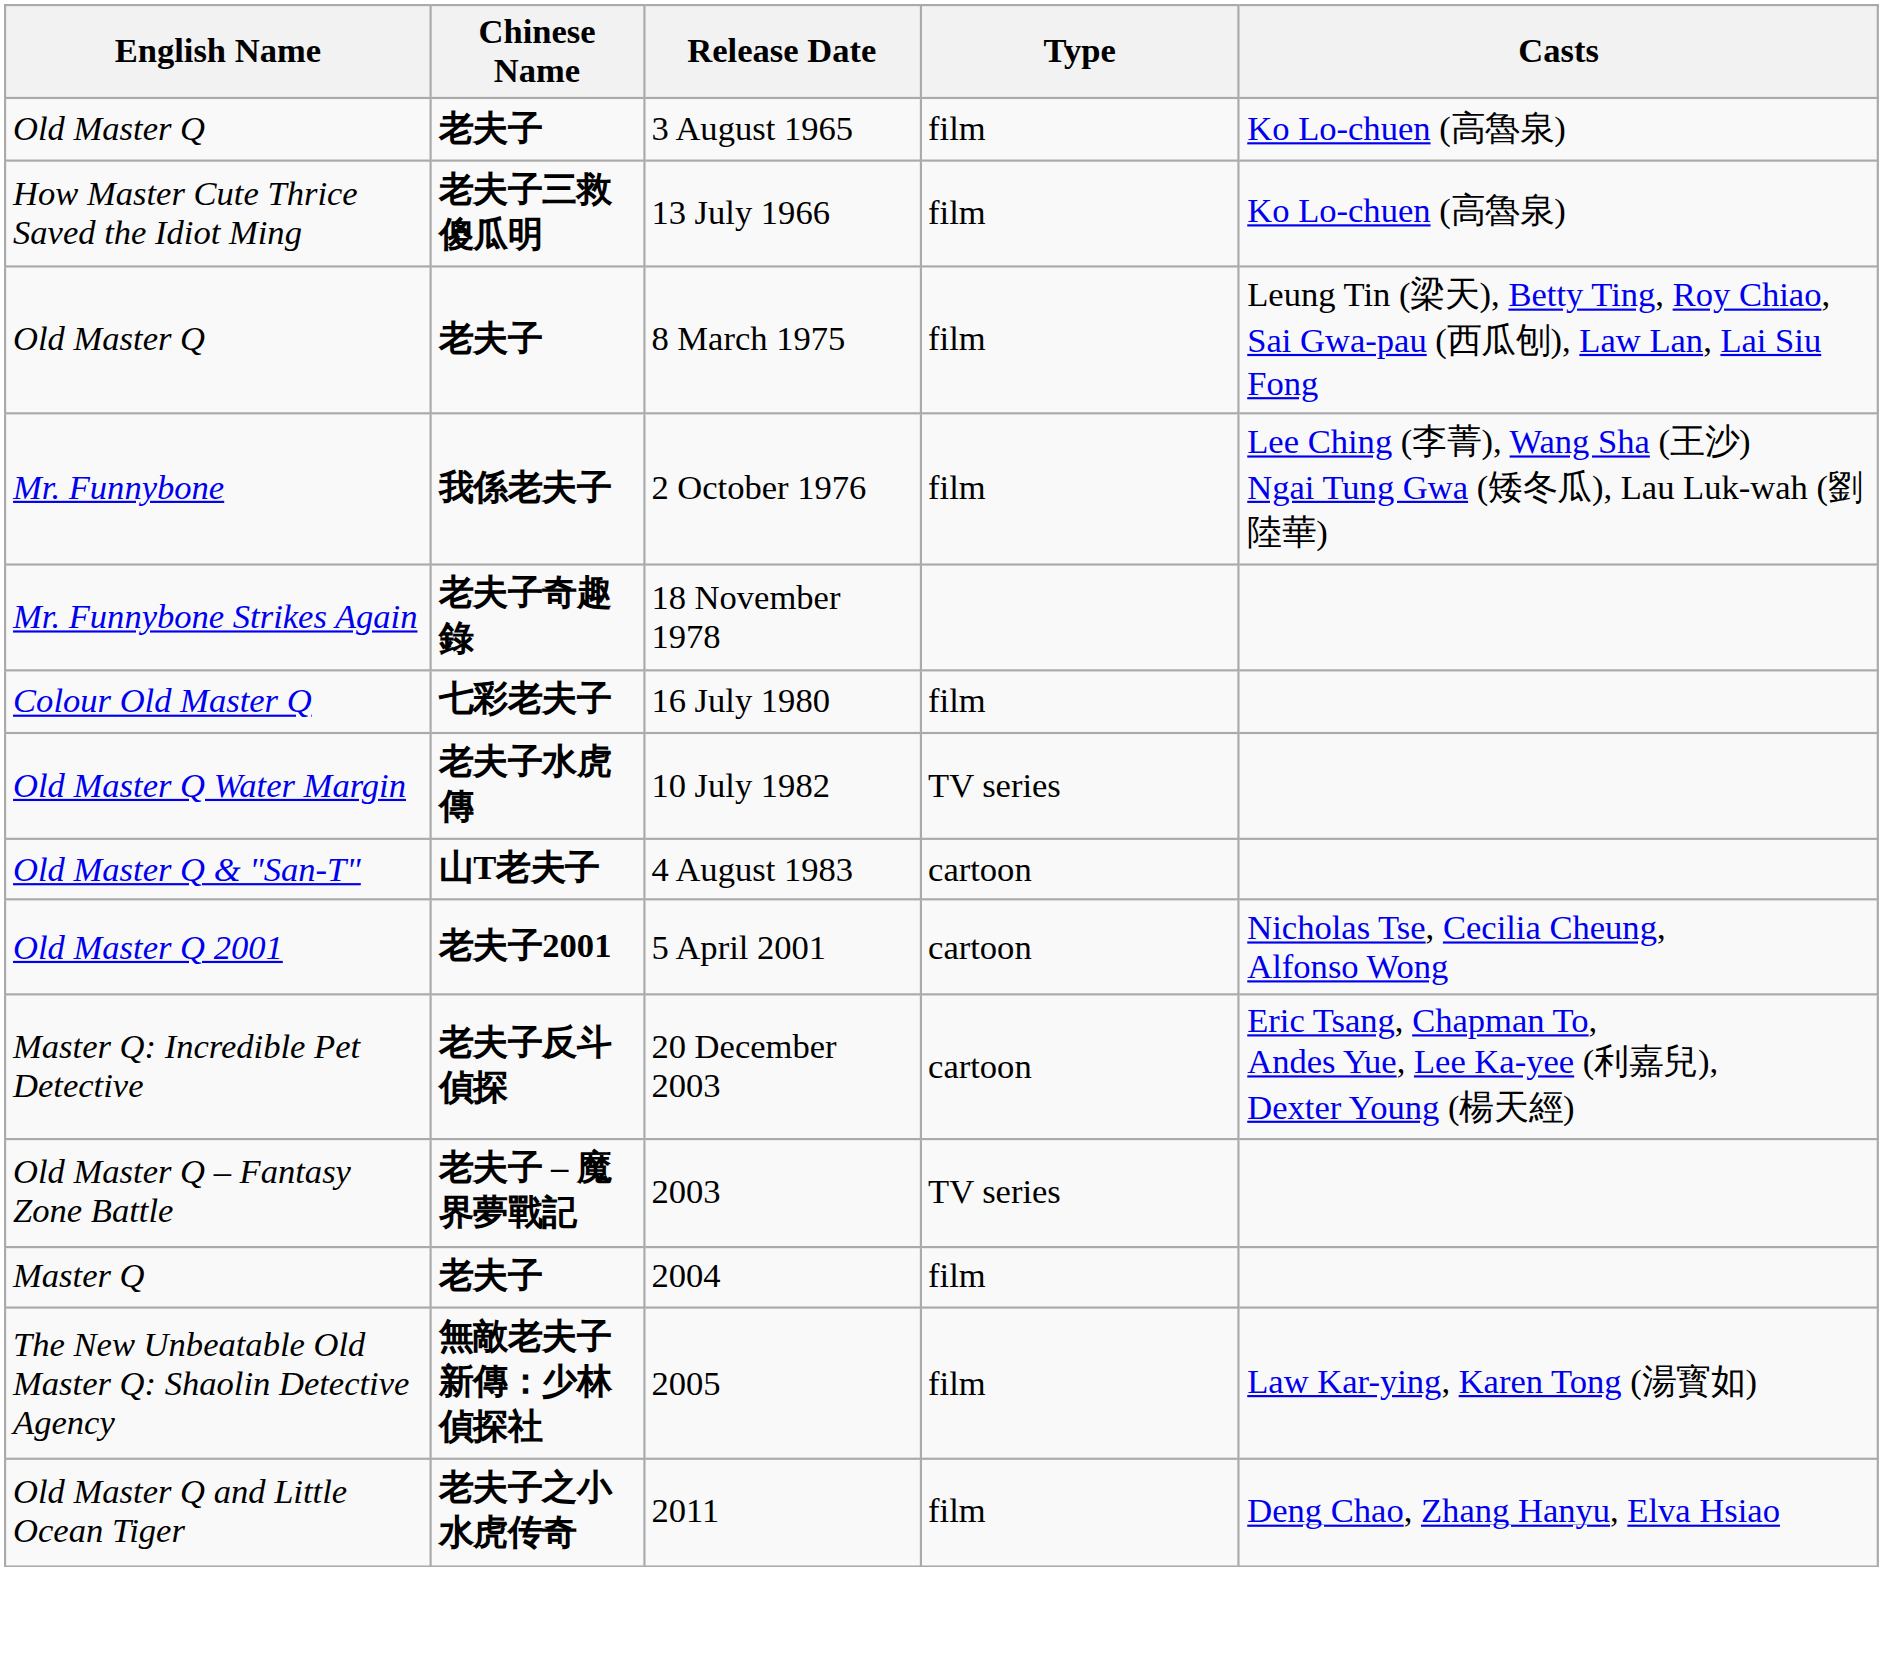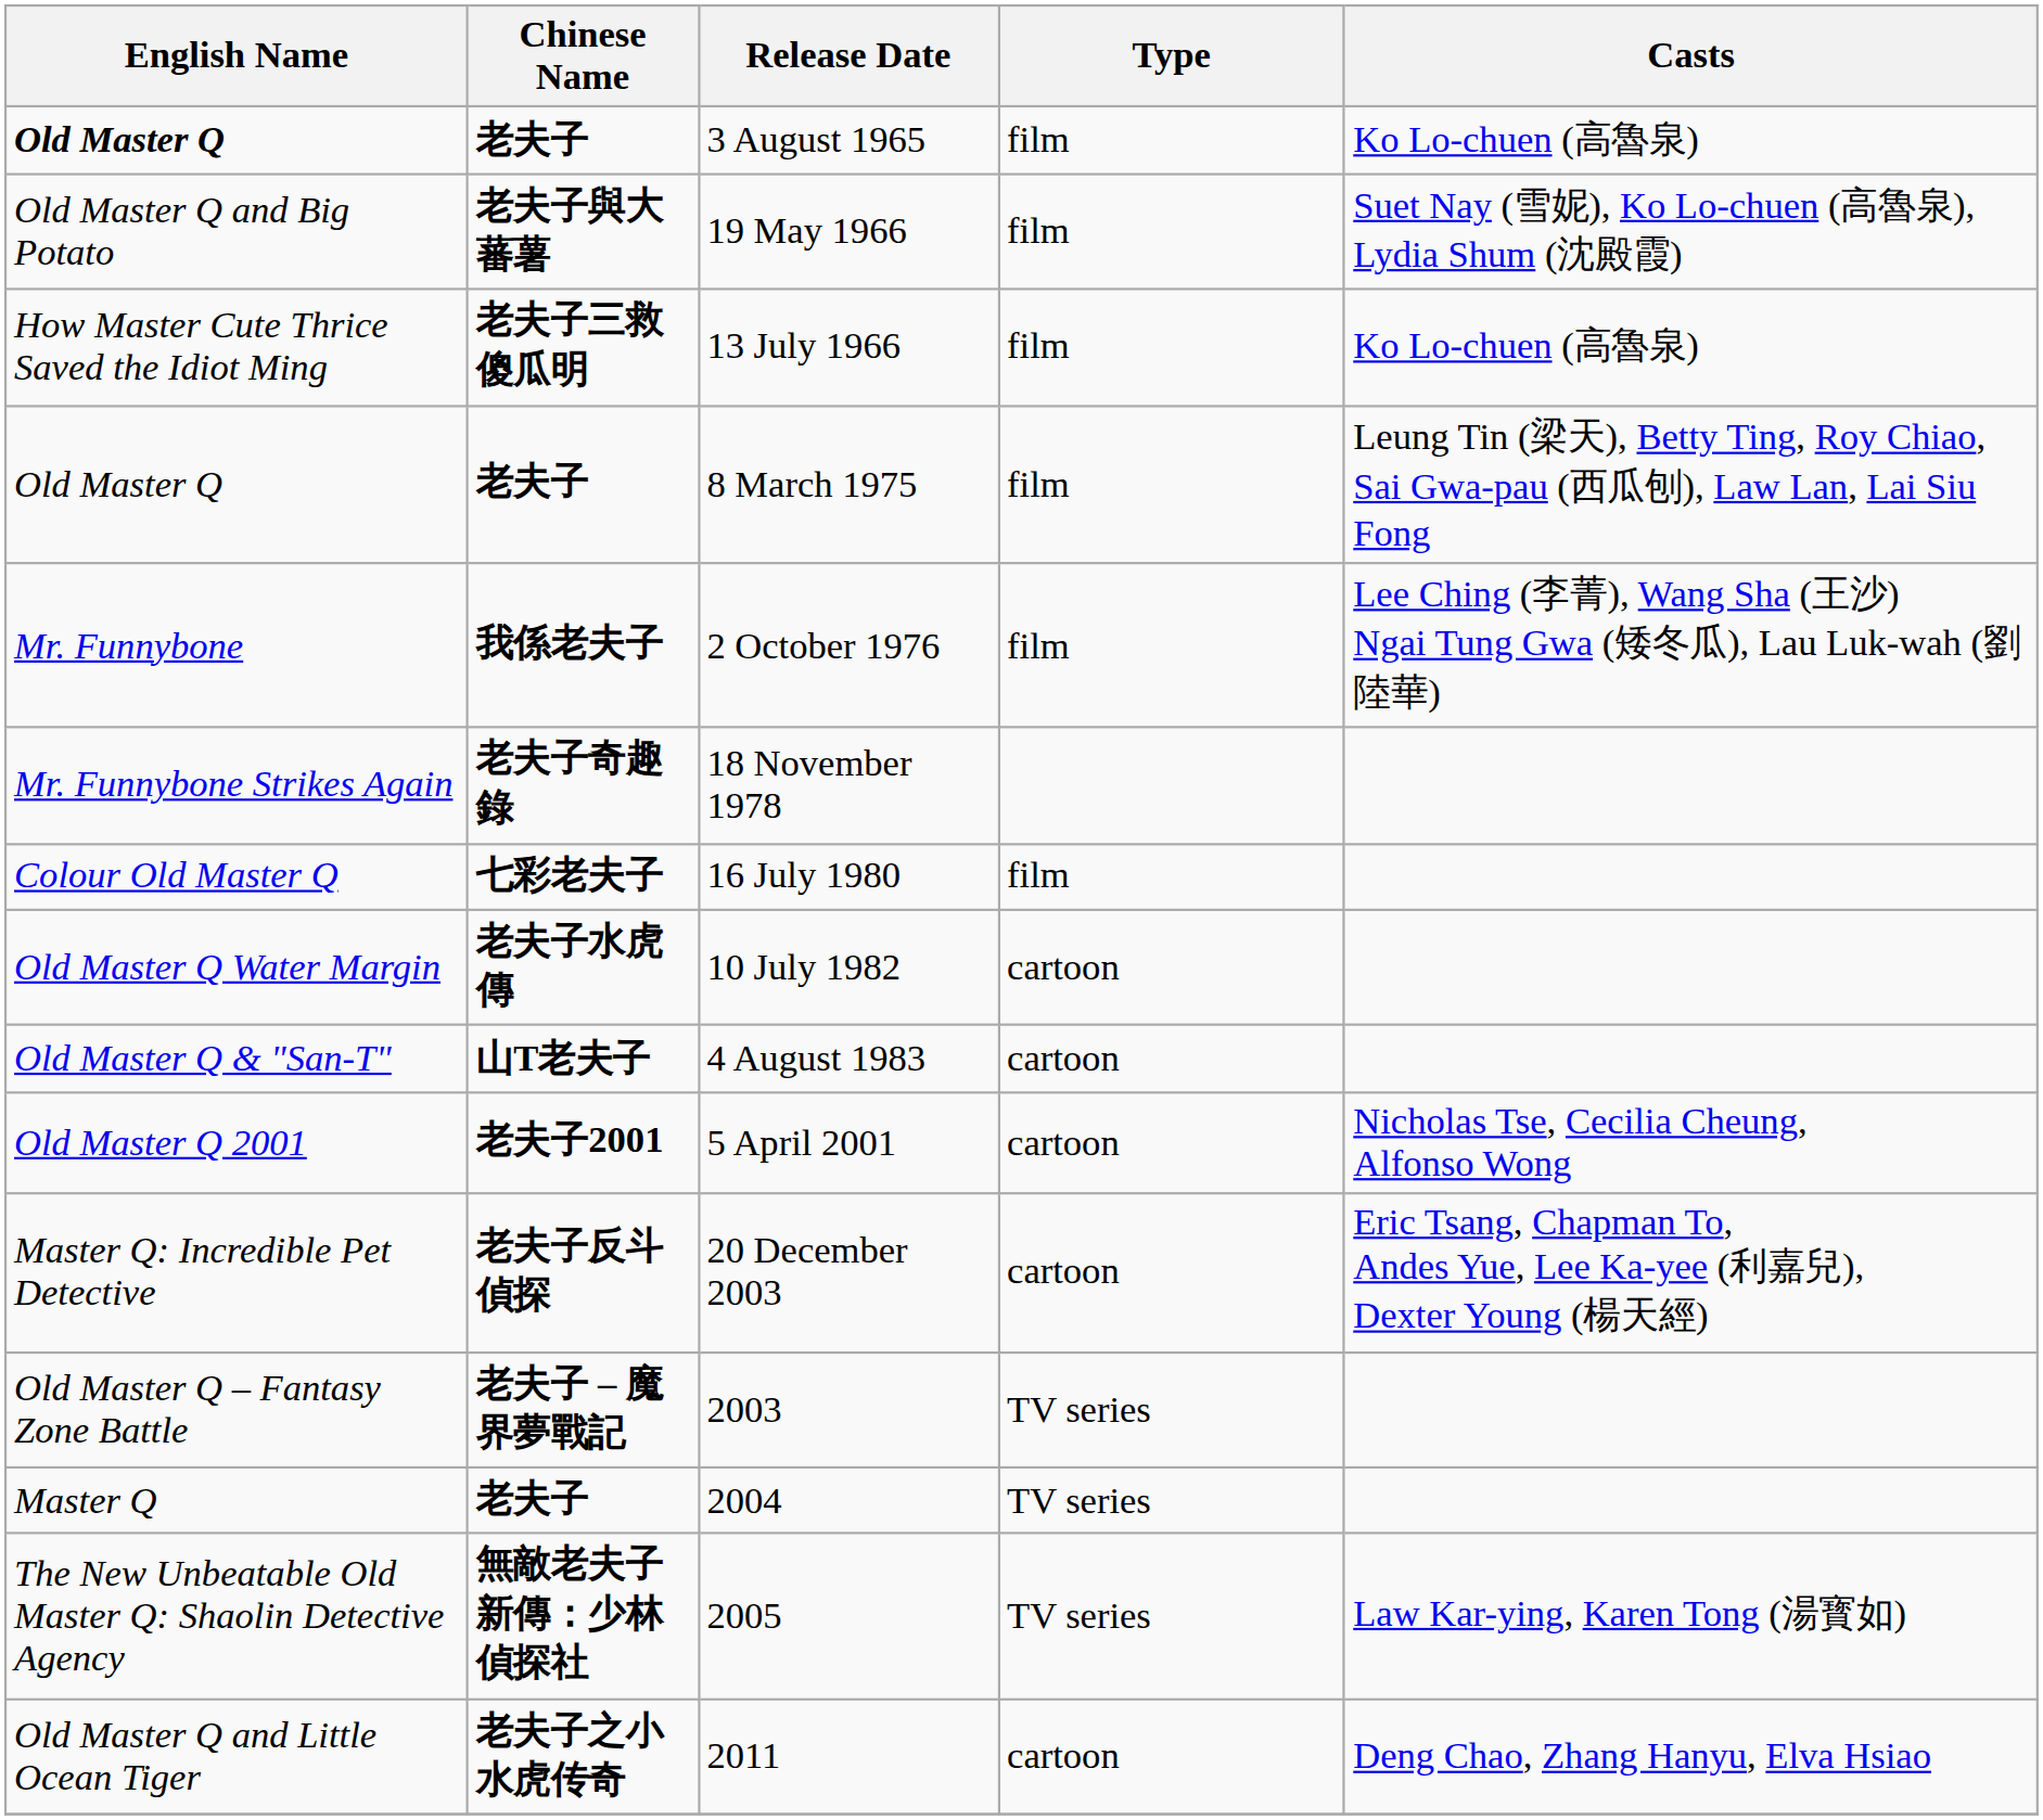3 August 1965 | English Name: normal -> bold
+ row: Old Master Q and Big Potato | 老夫子與大蕃薯 | 19 May 1966 | film | Suet Nay (雪妮), Ko Lo-chuen (高魯泉), Lydia Shum (沈殿霞)
10 July 1982 | Type: TV series -> cartoon
2004 | Type: film -> TV series
2005 | Type: film -> TV series
2011 | Type: film -> cartoon
